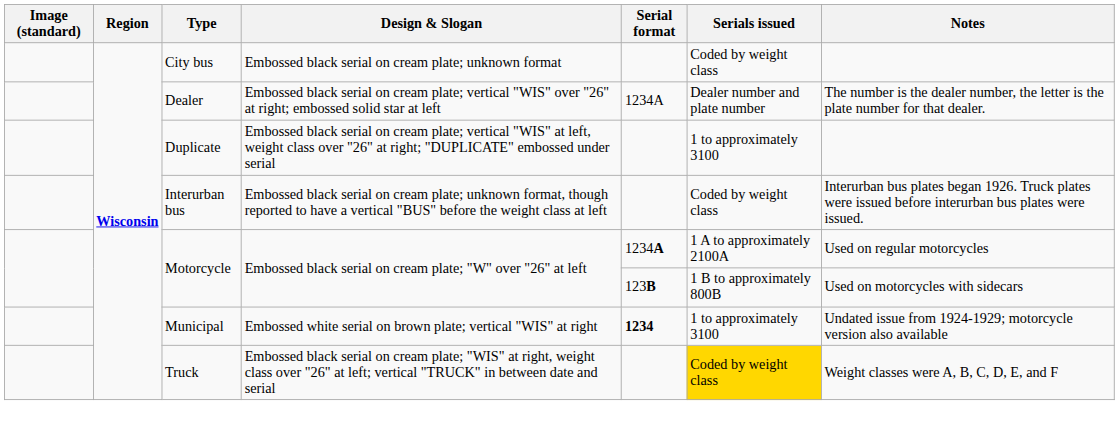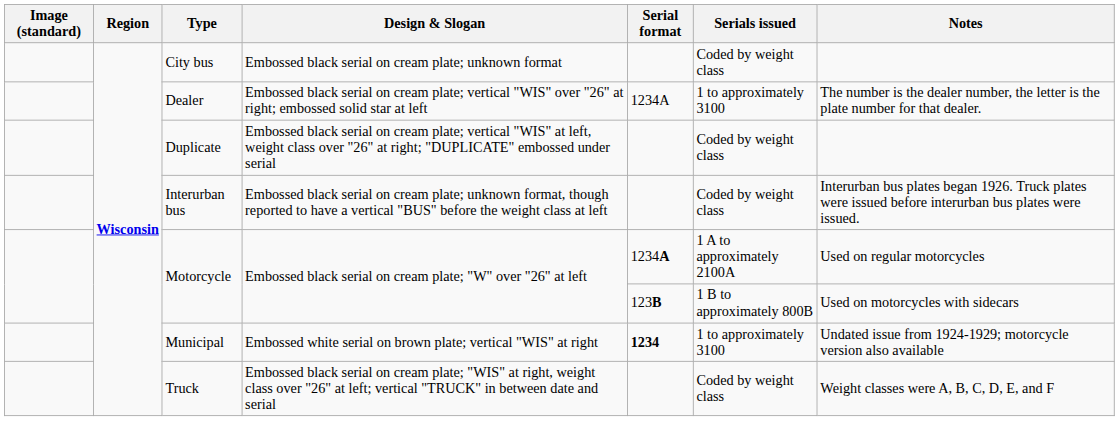Dealer | Serials issued: Dealer number and plate number -> 1 to approximately 3100
Duplicate | Serials issued: 1 to approximately 3100 -> Coded by weight class
Truck | Serials issued: gold background -> no background
